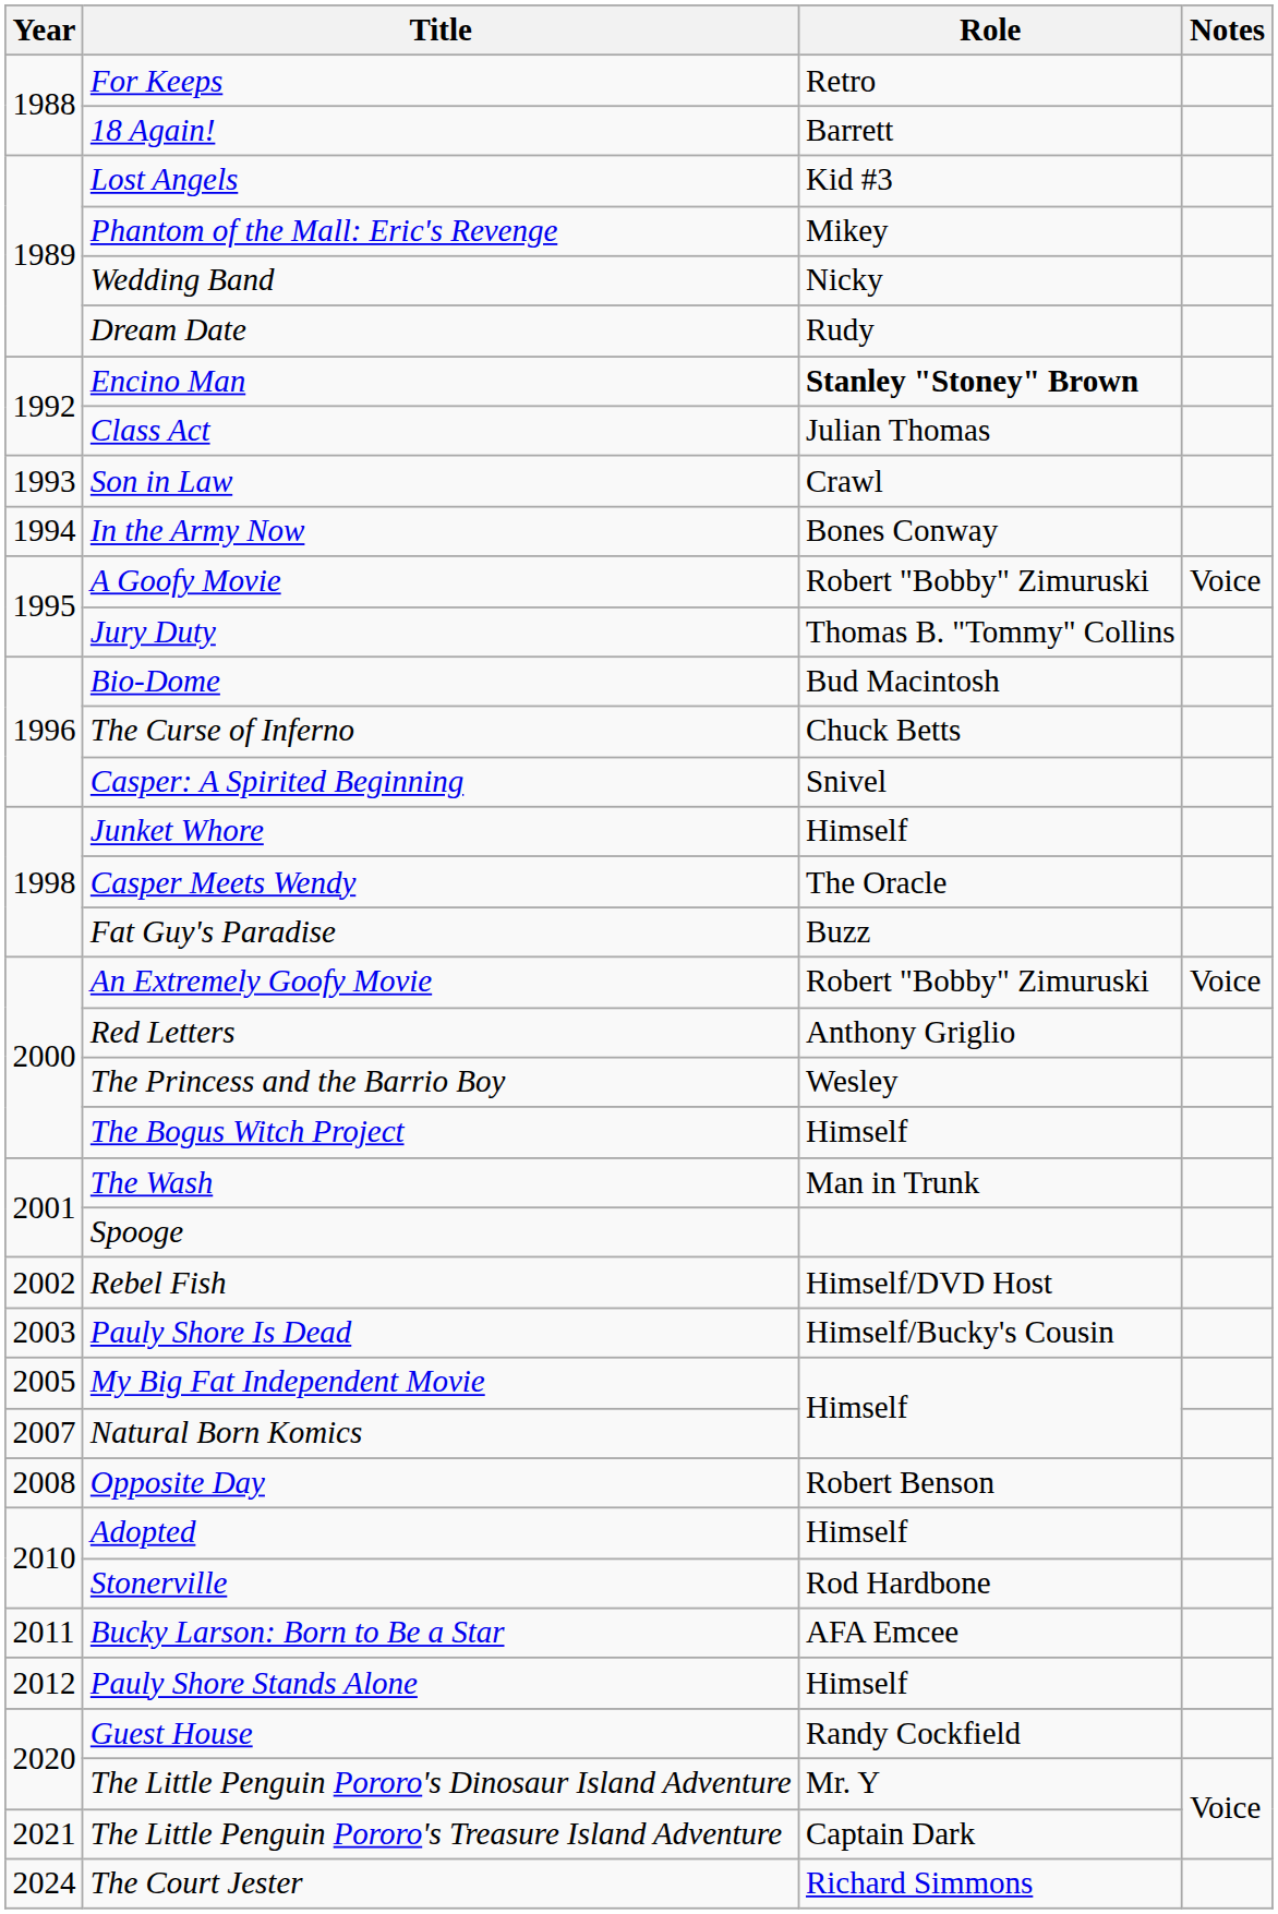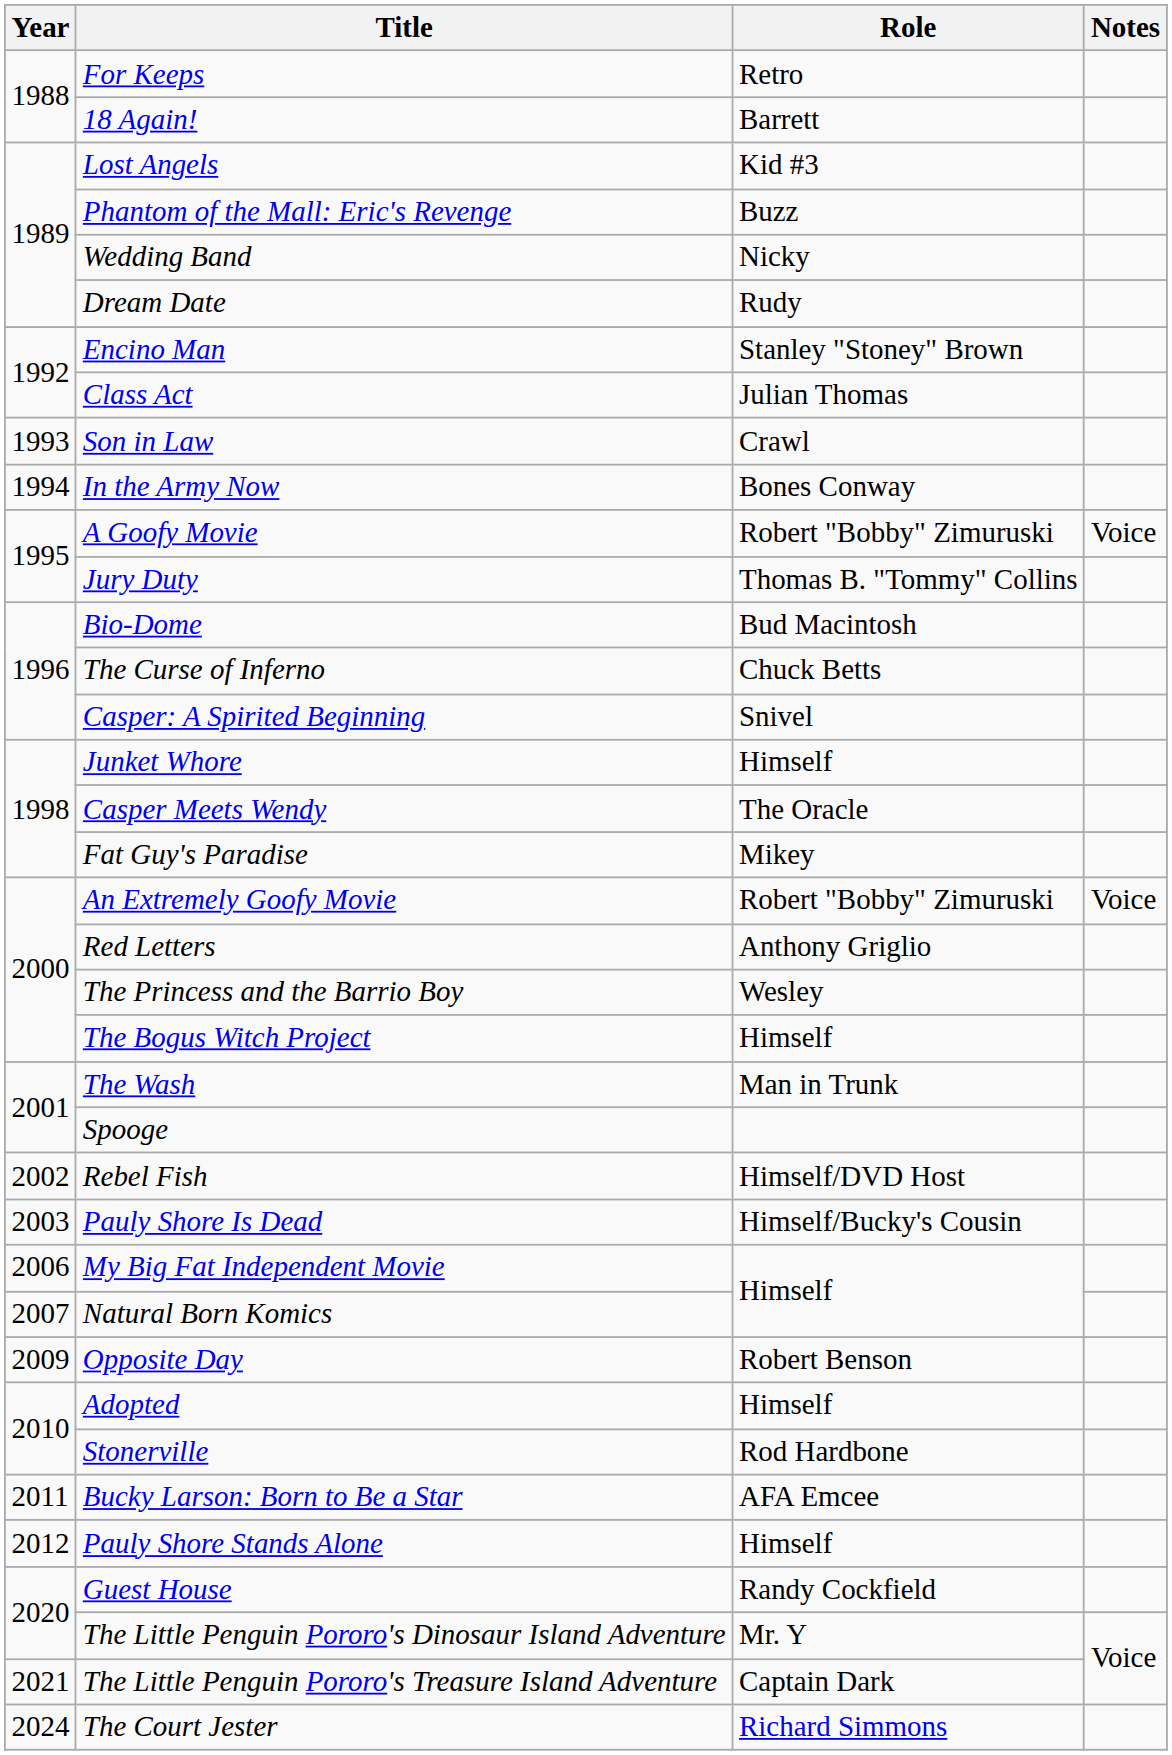Phantom of the Mall: Eric's Revenge | Role: Mikey -> Buzz
Encino Man | Role: bold -> normal
Fat Guy's Paradise | Role: Buzz -> Mikey
My Big Fat Independent Movie | Year: 2005 -> 2006
Opposite Day | Year: 2008 -> 2009
